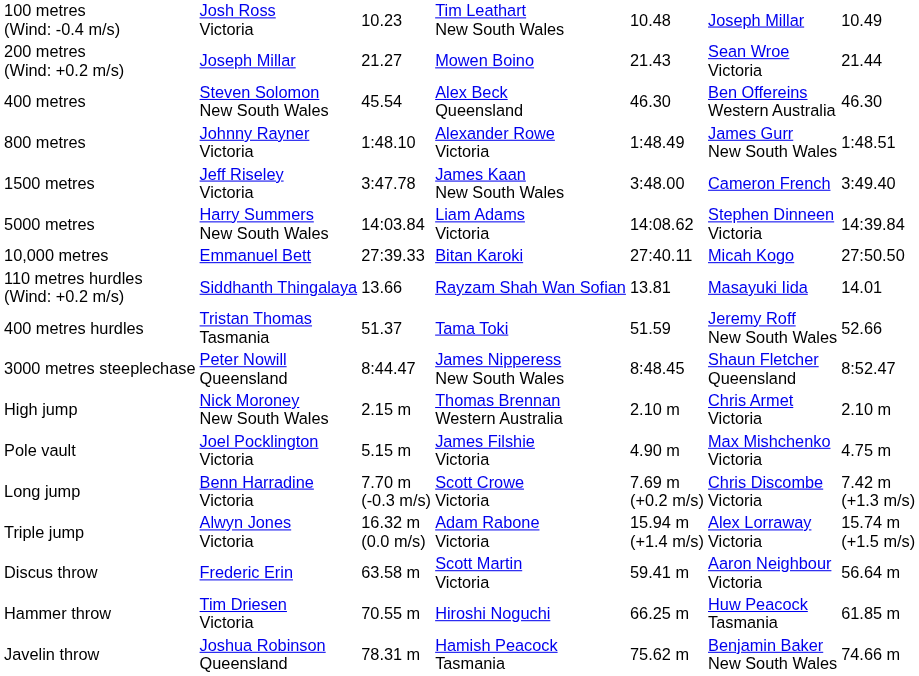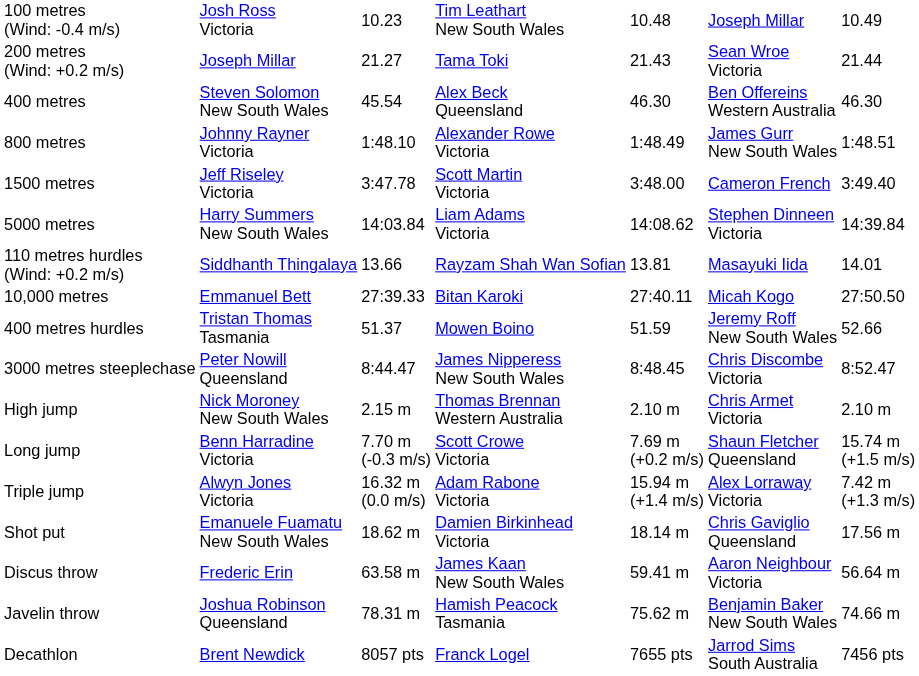200 metres (Wind: +0.2 m/s) | column 4: Mowen Boino -> Tama Toki
1500 metres | column 4: James Kaan New South Wales -> Scott Martin Victoria
rows swapped: 10,000 metres <-> 110 metres hurdles (Wind: +0.2 m/s)
400 metres hurdles | column 4: Tama Toki -> Mowen Boino
3000 metres steeplechase | column 6: Shaun Fletcher Queensland -> Chris Discombe Victoria
- row: Pole vault | Joel Pocklington Victoria | 5.15 m | James Filshie Victoria | 4.90 m | Max Mishchenko Victoria | 4.75 m
Long jump | column 6: Chris Discombe Victoria -> Shaun Fletcher Queensland
Long jump | column 7: 7.42 m (+1.3 m/s) -> 15.74 m (+1.5 m/s)
Triple jump | column 7: 15.74 m (+1.5 m/s) -> 7.42 m (+1.3 m/s)
+ row: Shot put | Emanuele Fuamatu New South Wales | 18.62 m | Damien Birkinhead Victoria | 18.14 m | Chris Gaviglio Queensland | 17.56 m
Discus throw | column 4: Scott Martin Victoria -> James Kaan New South Wales
- row: Hammer throw | Tim Driesen Victoria | 70.55 m | Hiroshi Noguchi | 66.25 m | Huw Peacock Tasmania | 61.85 m
+ row: Decathlon | Brent Newdick | 8057 pts | Franck Logel | 7655 pts | Jarrod Sims South Australia | 7456 pts
